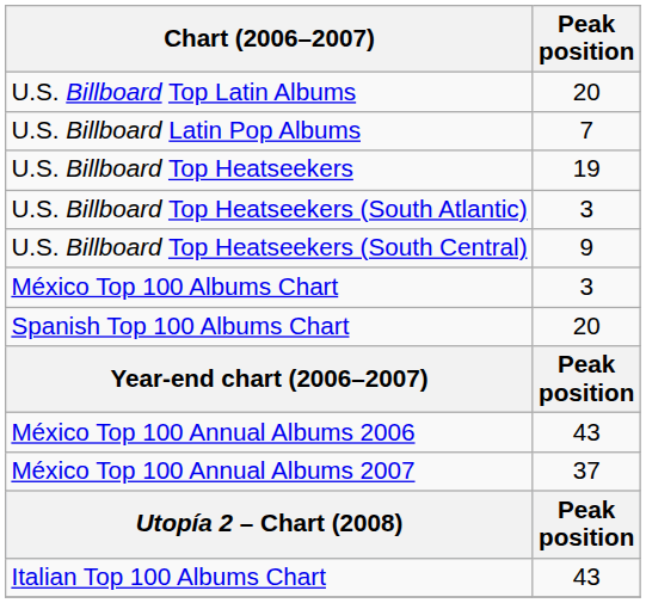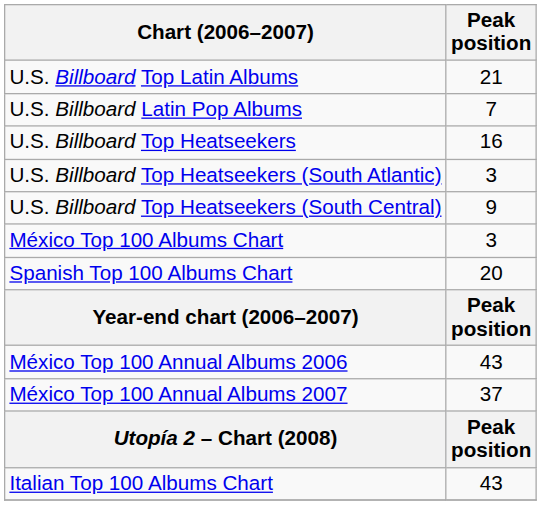U.S. Billboard Top Latin Albums | Peak position: 20 -> 21
U.S. Billboard Top Heatseekers | Peak position: 19 -> 16
